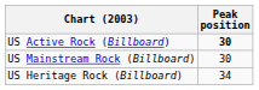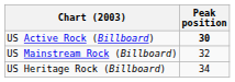US Mainstream Rock (Billboard) | Peak position: 30 -> 32
